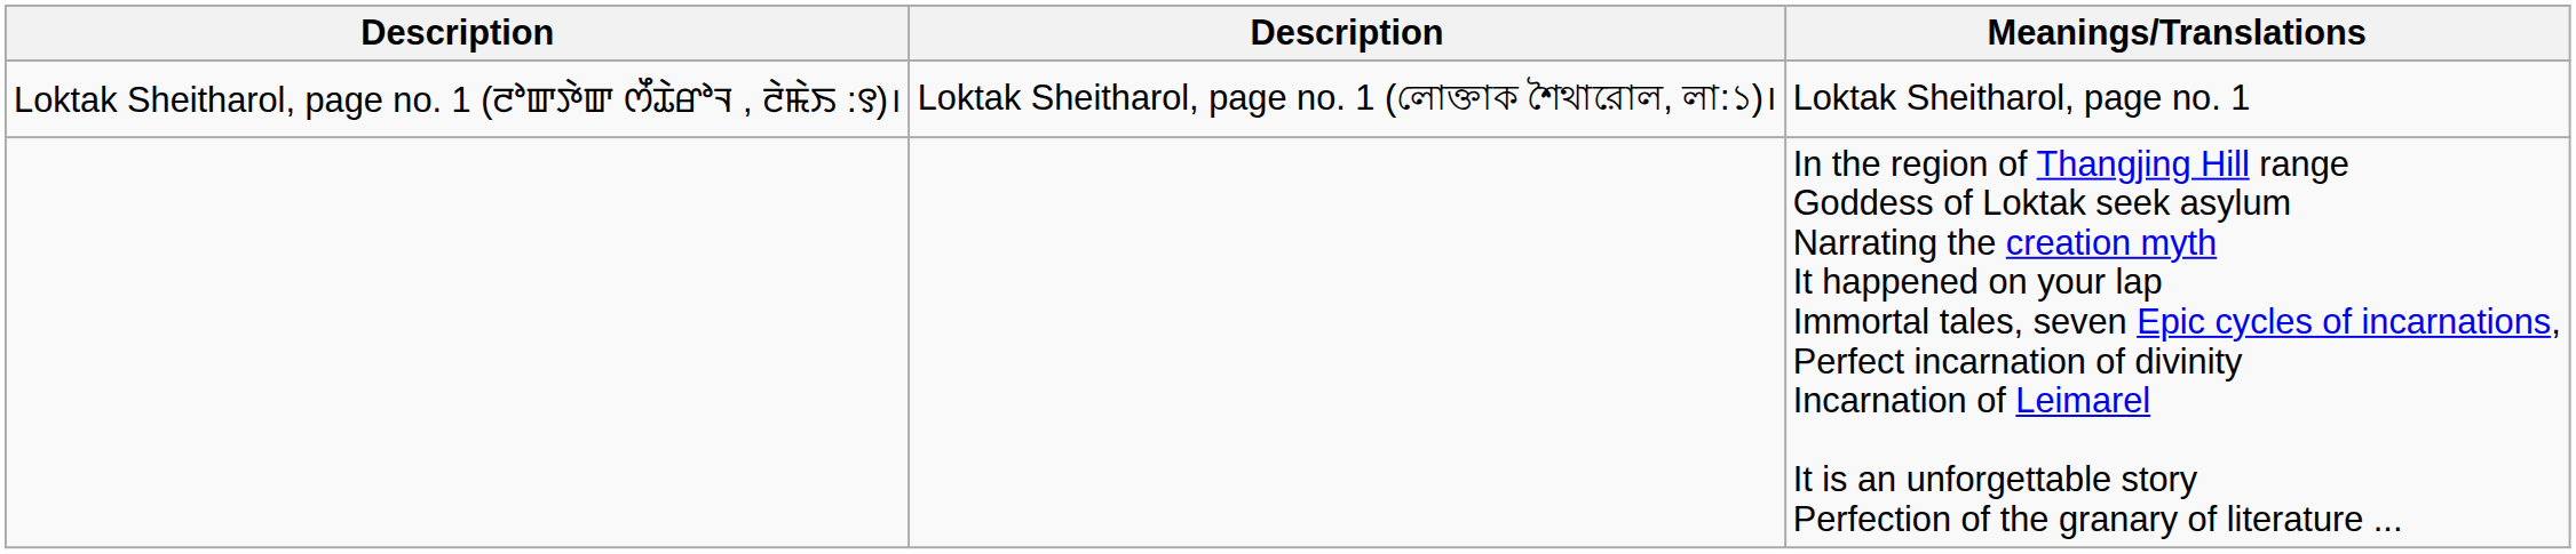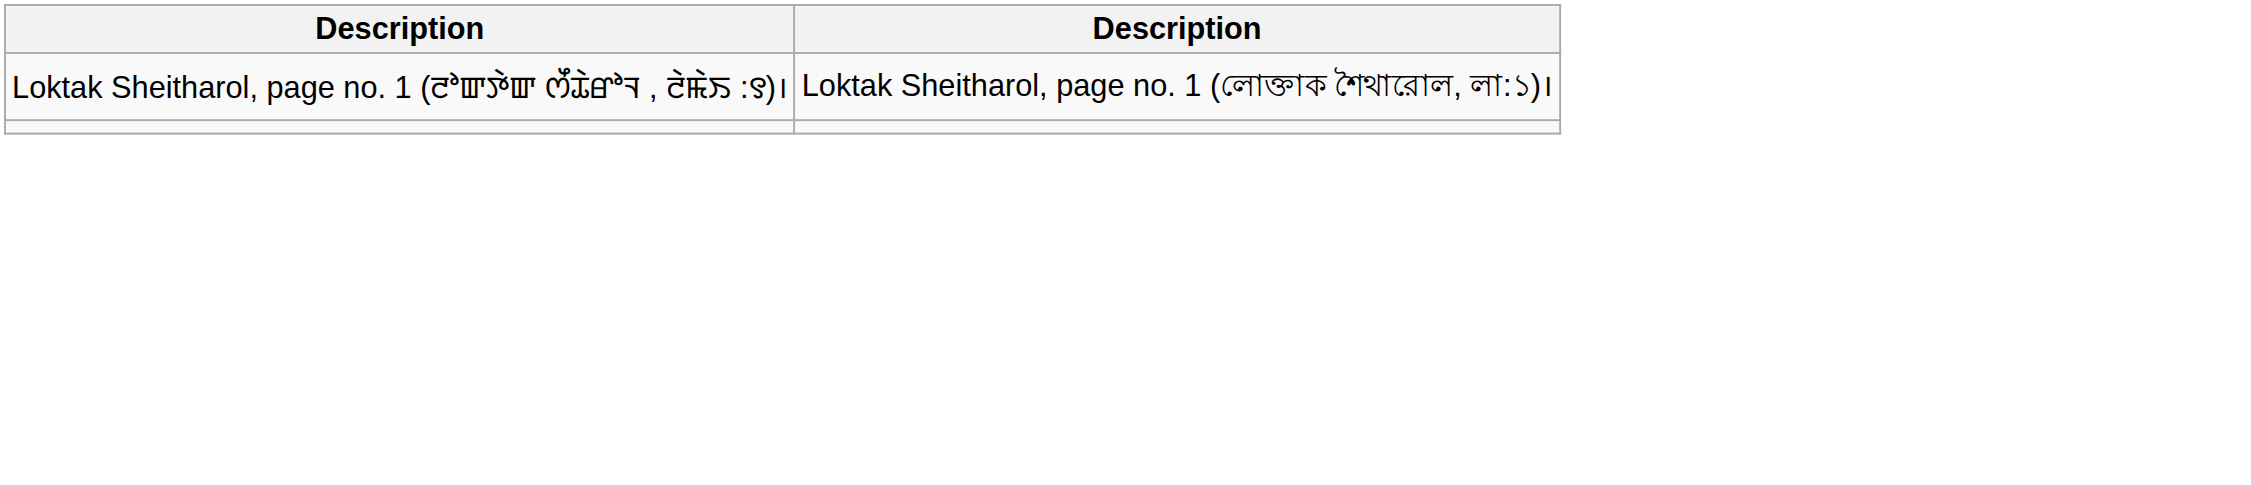- column: Meanings/Translations | Loktak Sheitharol, page no. 1 | In the region of Thangjing Hill range Goddess of Loktak seek asylum Narrating the creation myth It happened on your lap Immortal tales, seven Epic cycles of incarnations, Perfect incarnation of divinity Incarnation of Leimarel It is an unforgettable story Perfection of the granary of literature ...
